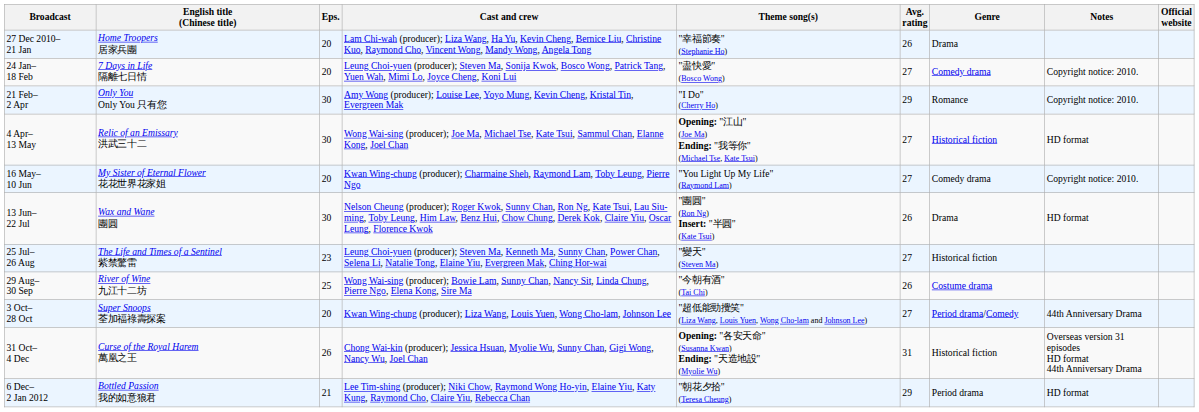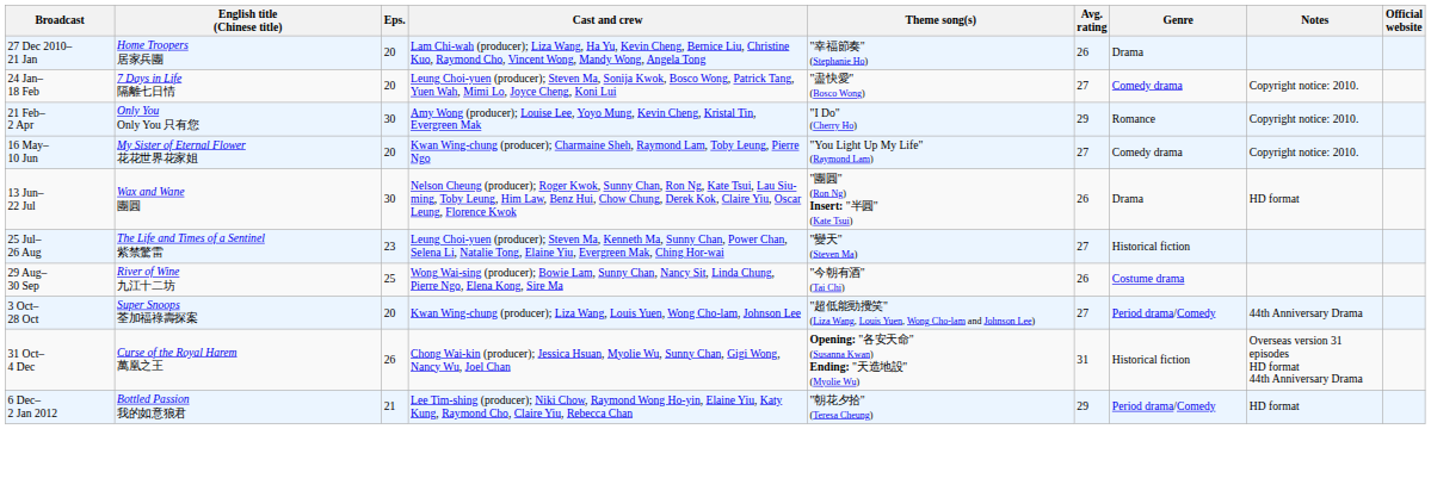- row: 4 Apr– 13 May | Relic of an Emissary 洪武三十二 | 30 | Wong Wai-sing (producer); Joe Ma, Michael Tse, Kate Tsui, Sammul Chan, Elanne Kong, Joel Chan | Opening: "江山" (Joe Ma) Ending: "我等你" (Michael Tse, Kate Tsui) | 27 | Historical fiction | HD format
6 Dec– 2 Jan 2012 | Genre: Period drama -> Period drama/Comedy
